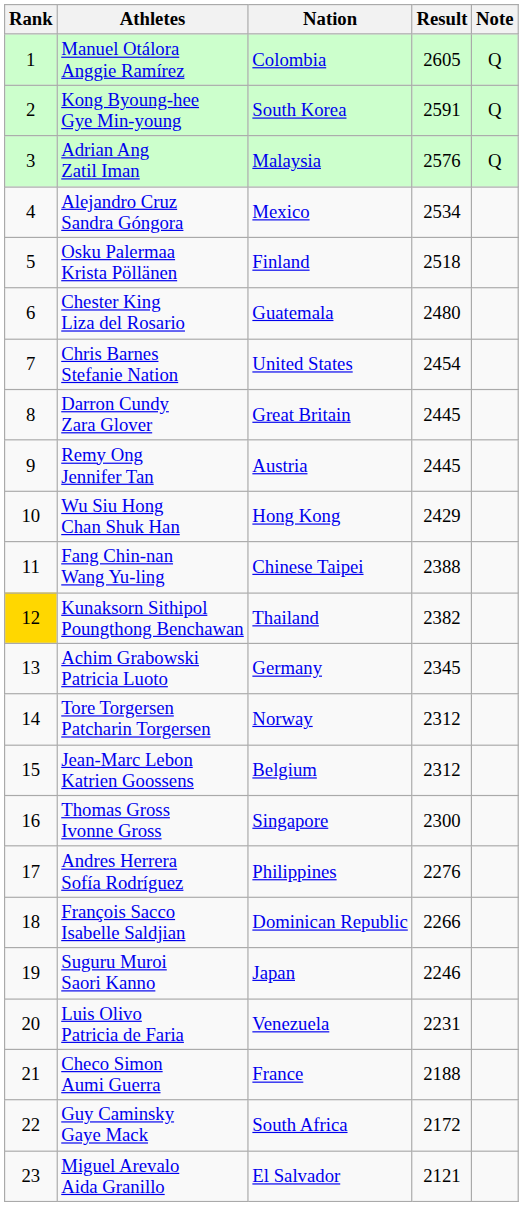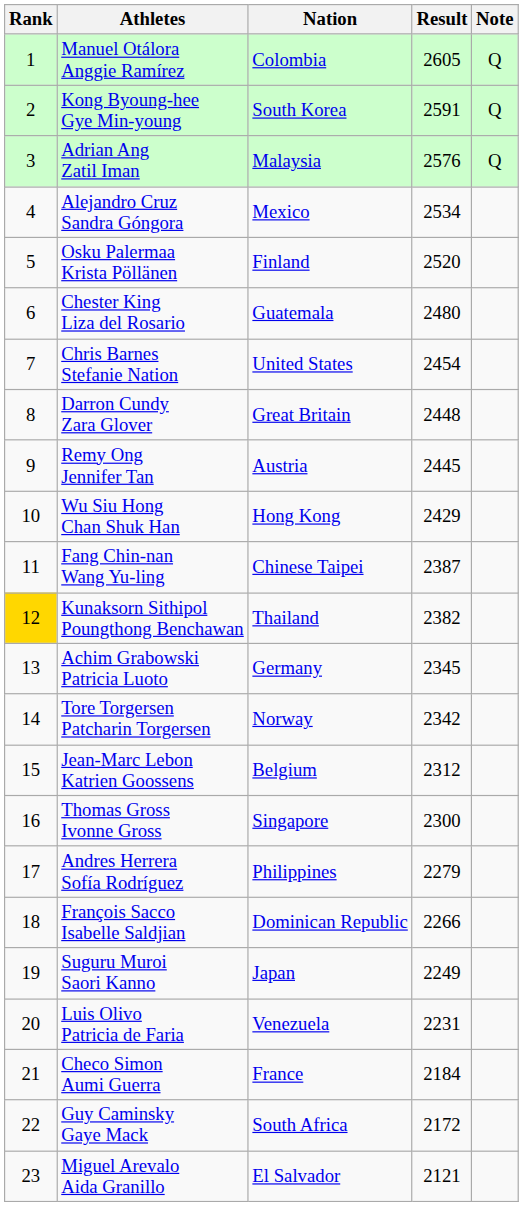Osku Palermaa Krista Pöllänen | Result: 2518 -> 2520
Darron Cundy Zara Glover | Result: 2445 -> 2448
Fang Chin-nan Wang Yu-ling | Result: 2388 -> 2387
Tore Torgersen Patcharin Torgersen | Result: 2312 -> 2342
Andres Herrera Sofía Rodríguez | Result: 2276 -> 2279
Suguru Muroi Saori Kanno | Result: 2246 -> 2249
Checo Simon Aumi Guerra | Result: 2188 -> 2184
